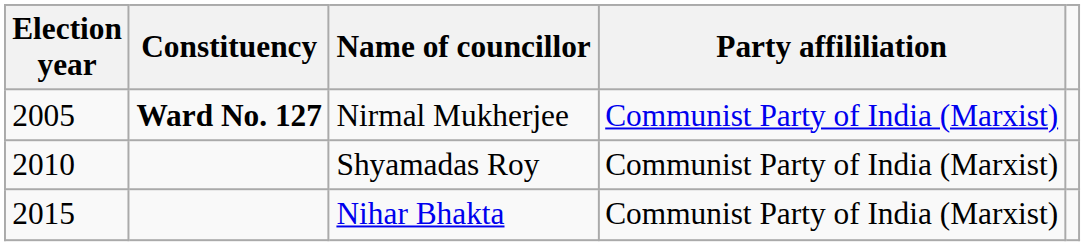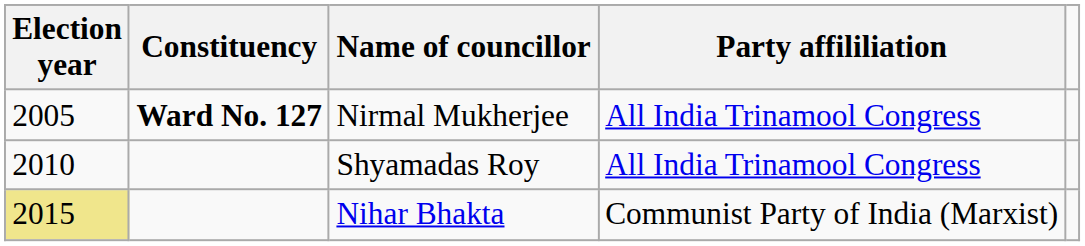Nirmal Mukherjee | Party affililiation: Communist Party of India (Marxist) -> All India Trinamool Congress
Shyamadas Roy | Party affililiation: Communist Party of India (Marxist) -> All India Trinamool Congress
Nihar Bhakta | Election year: no background -> khaki background
